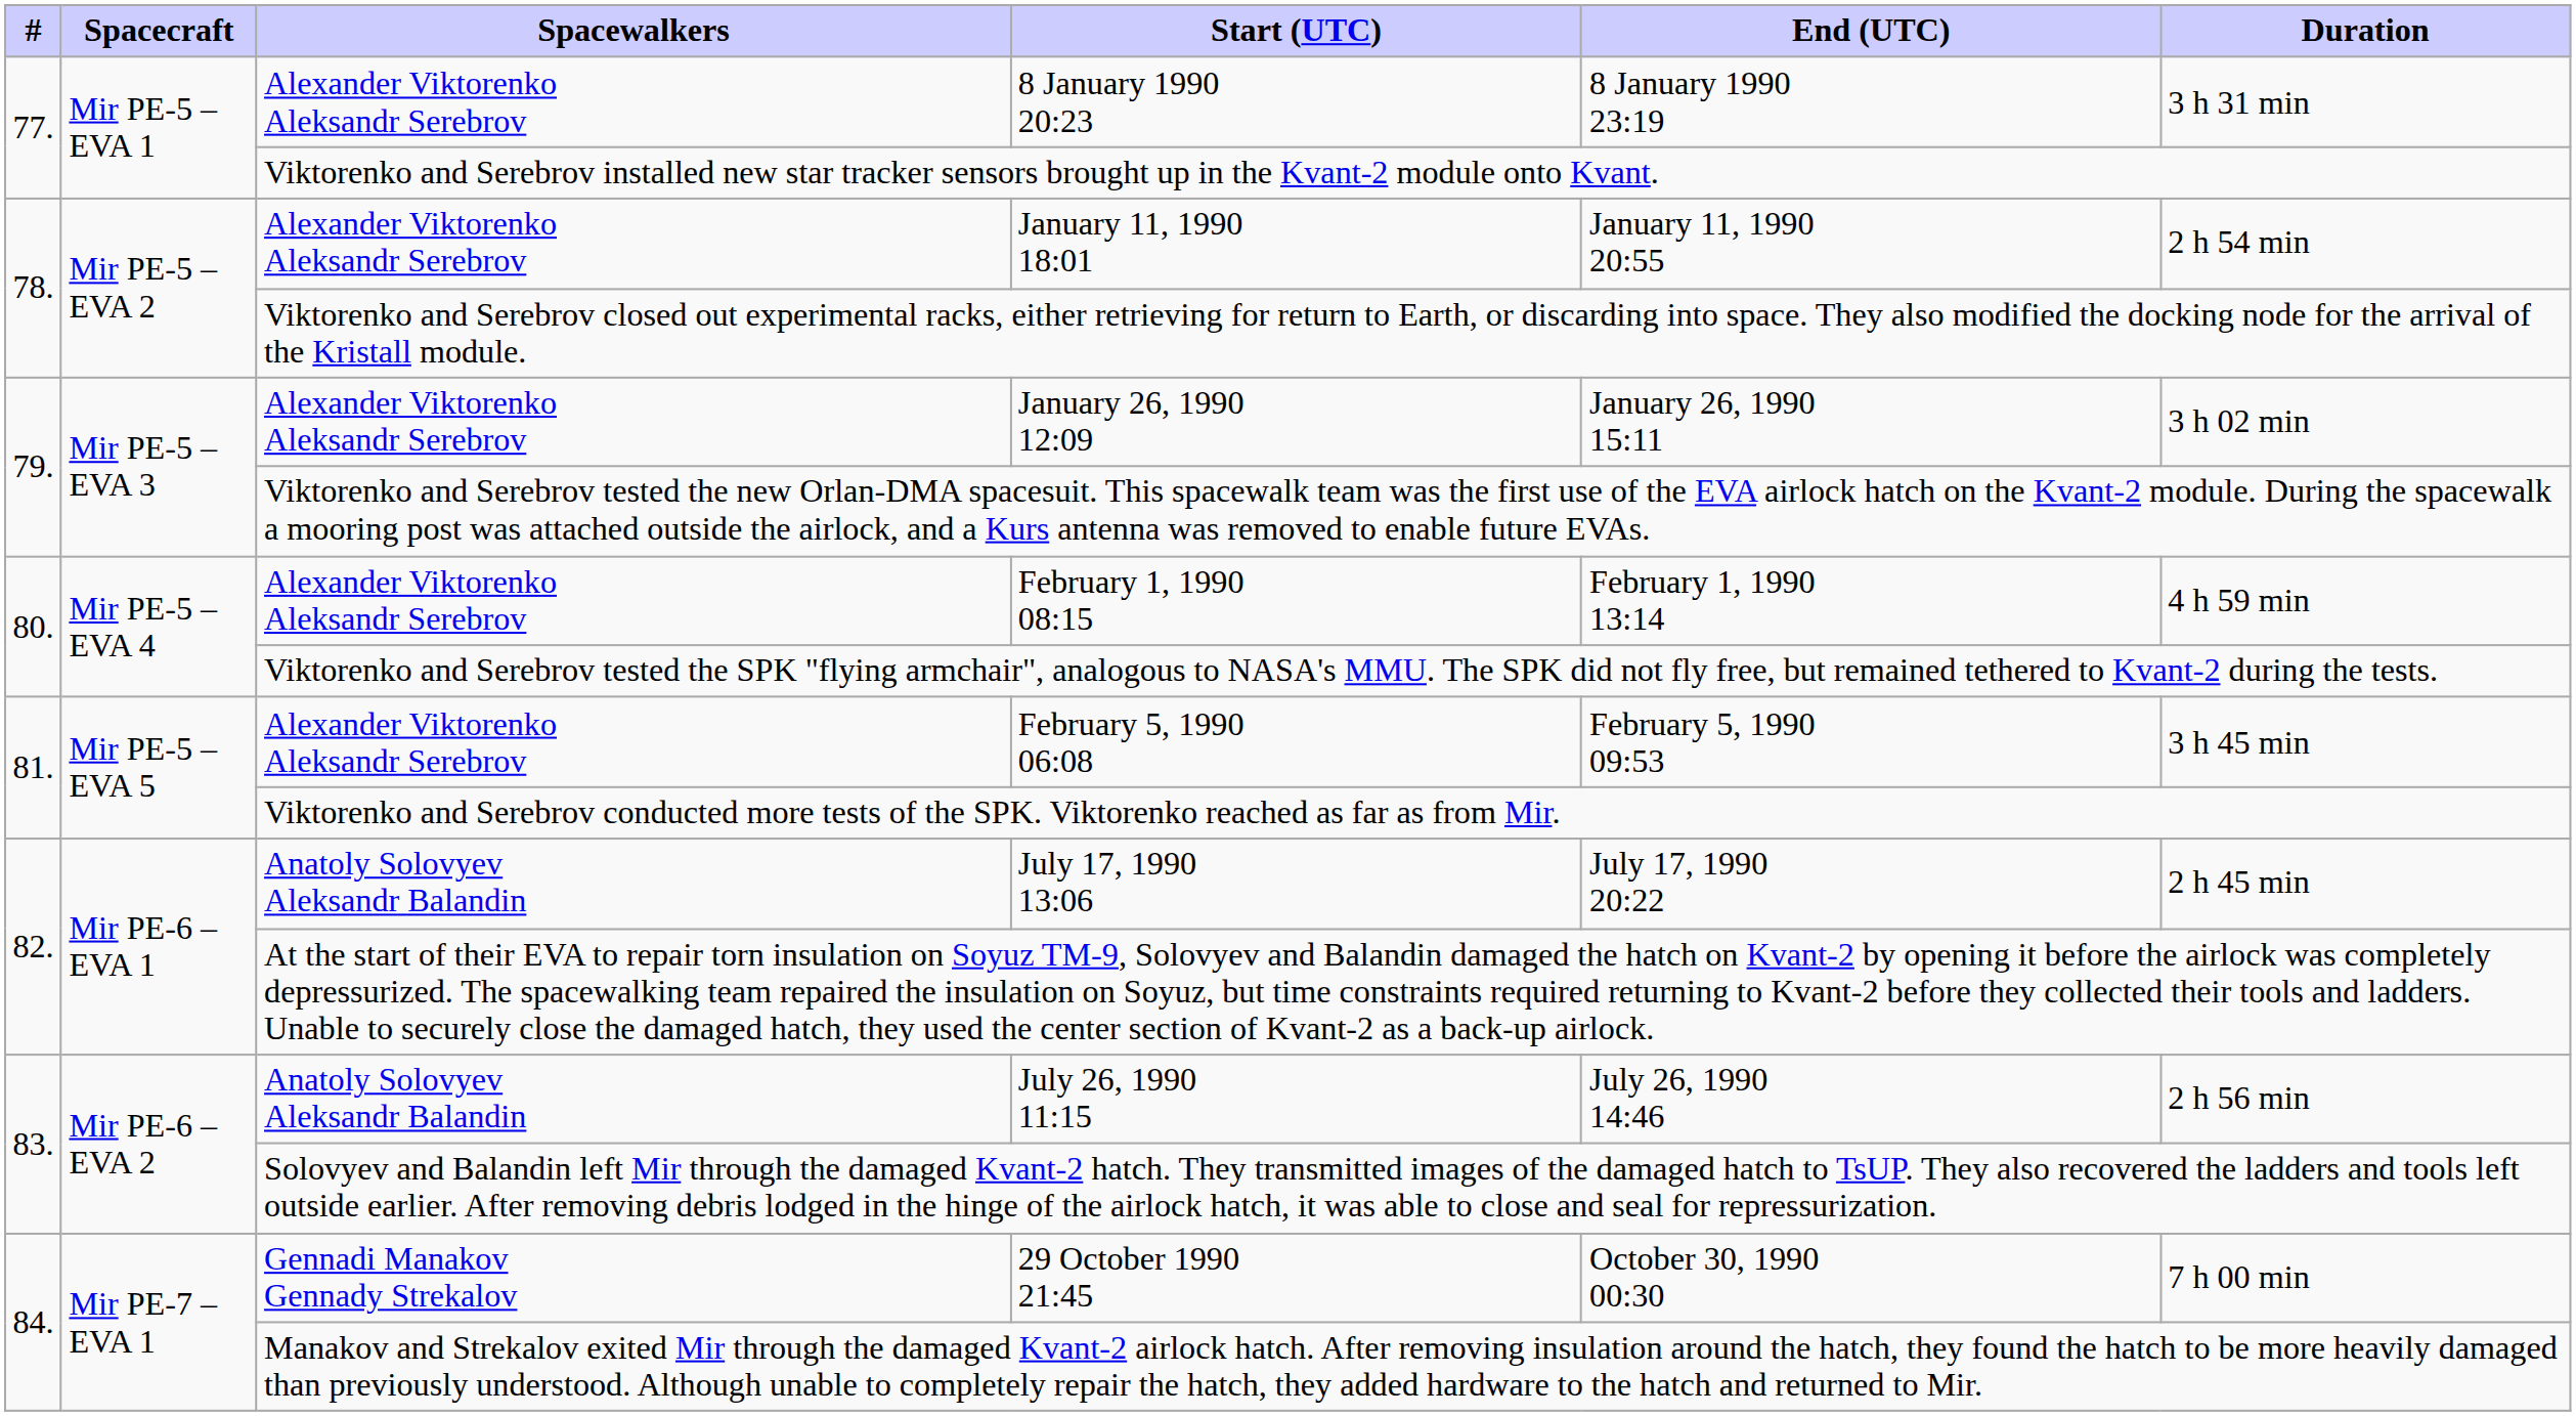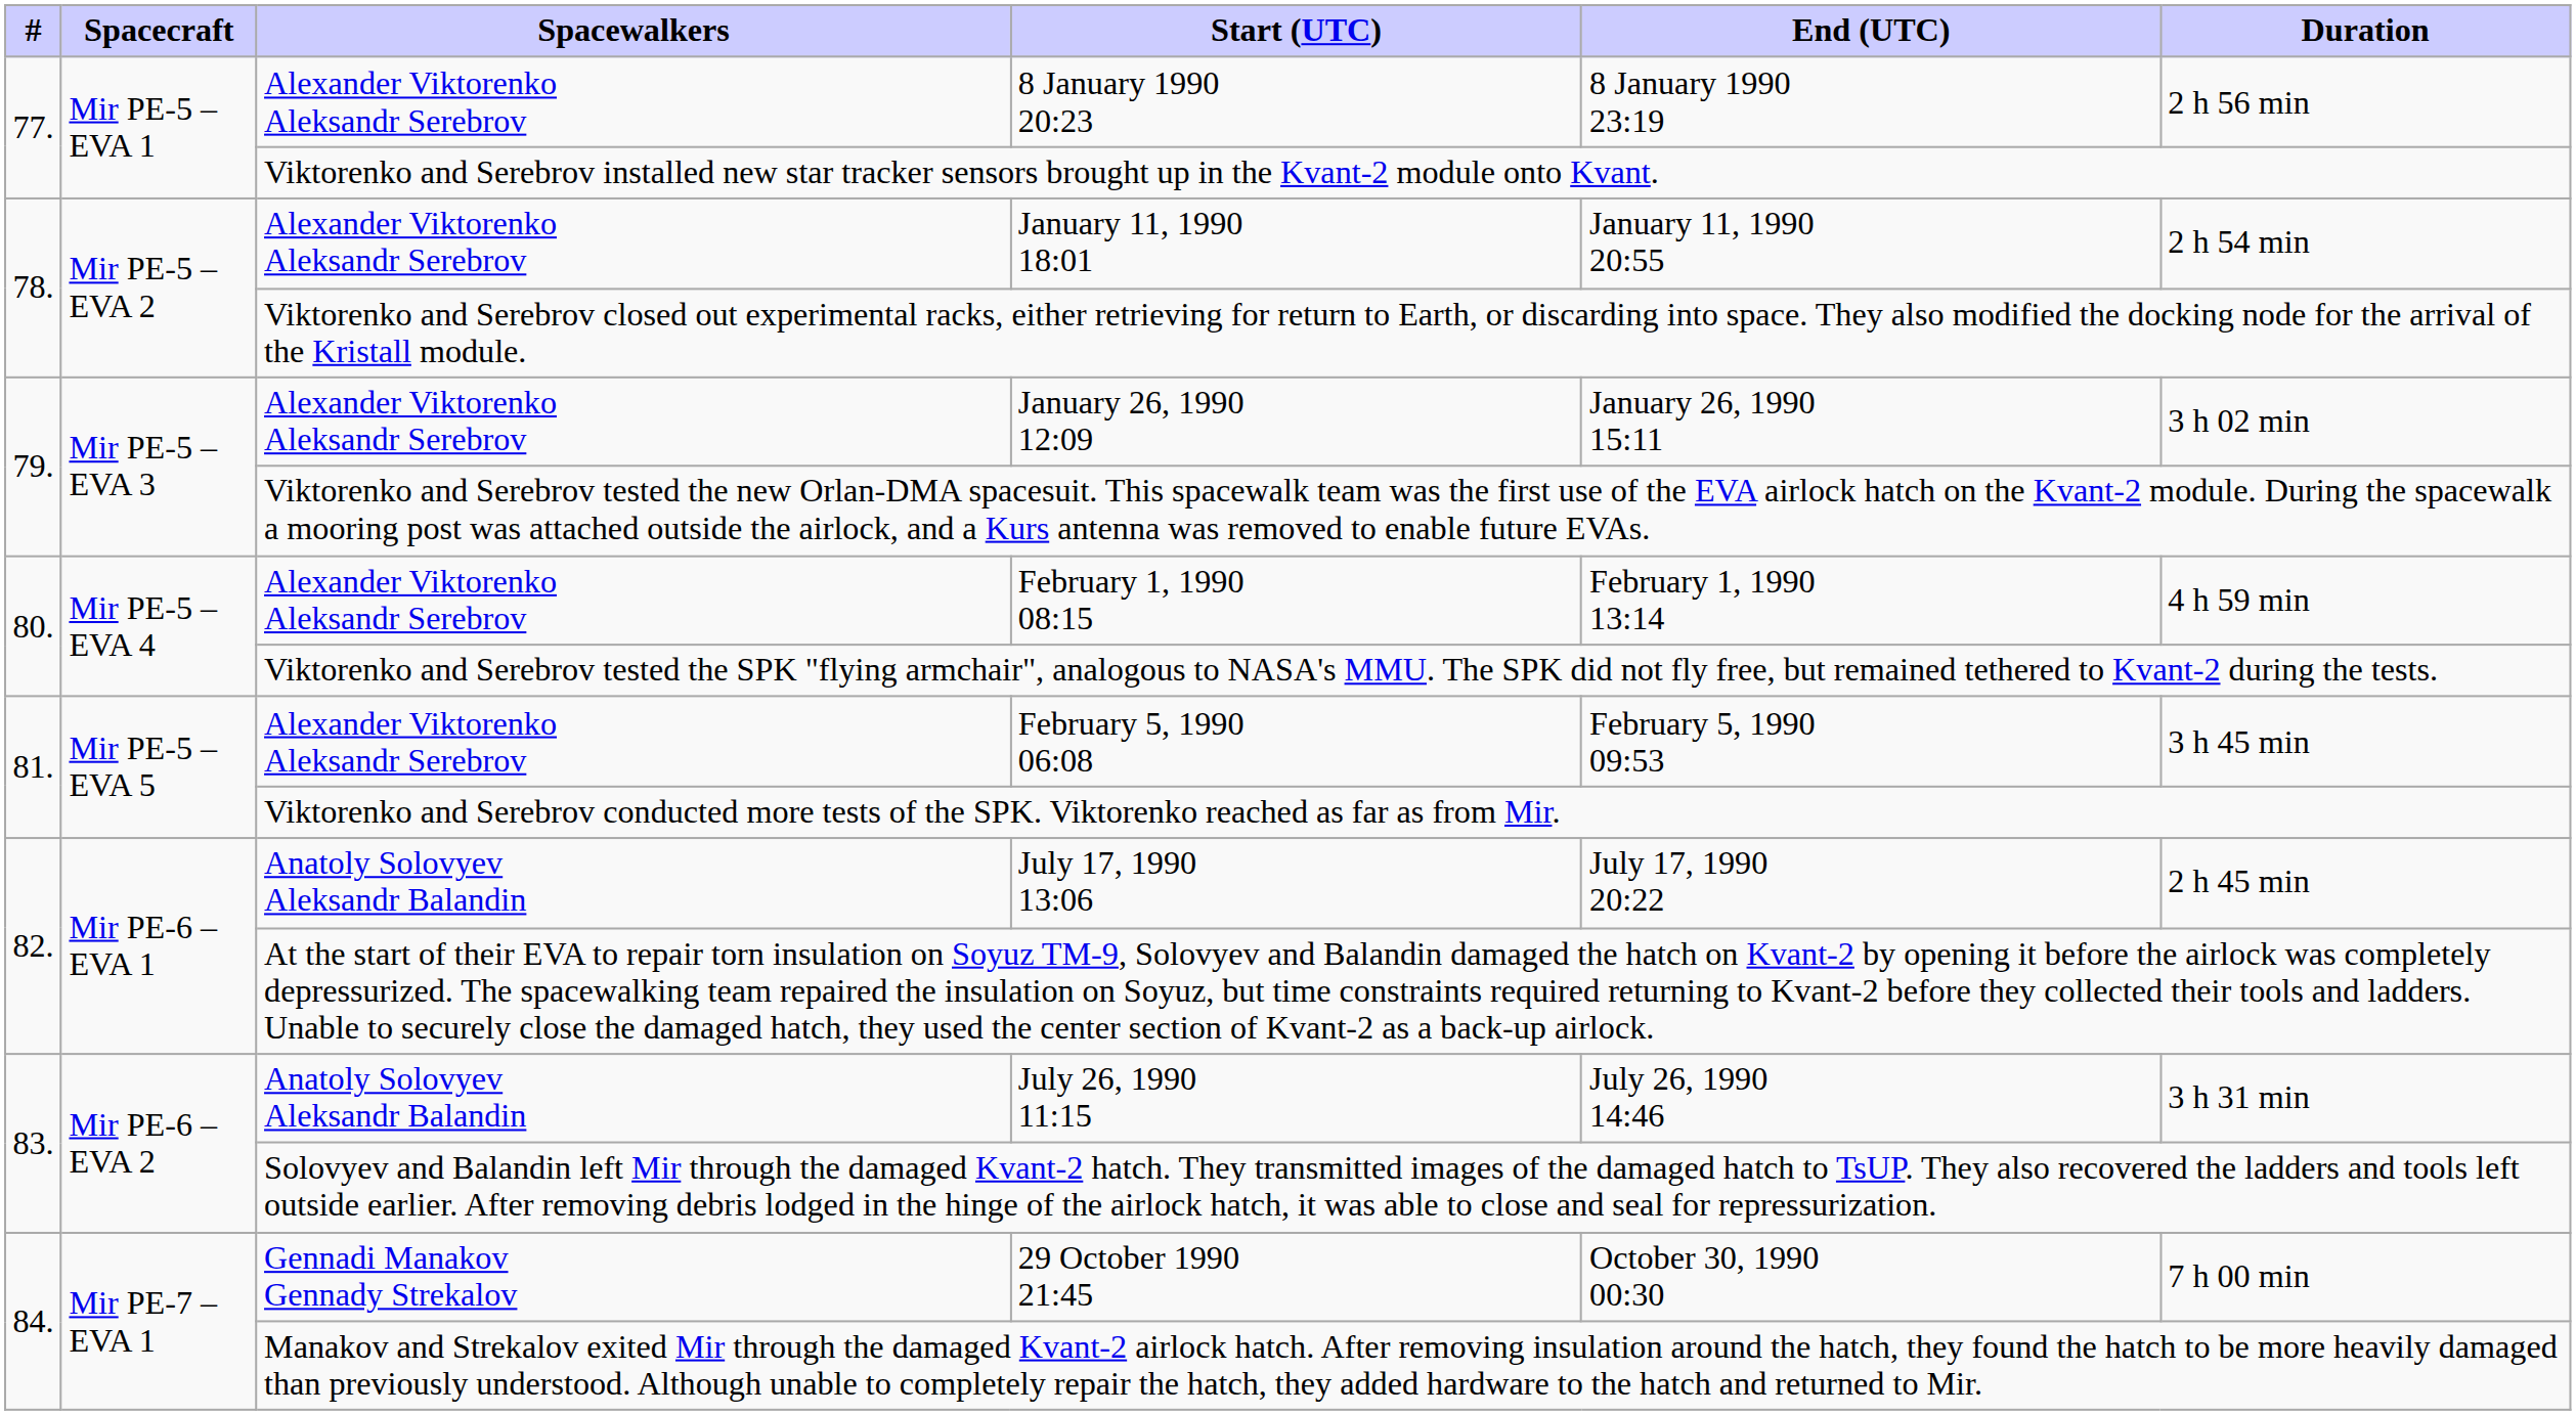8 January 1990 20:23 | Duration: 3 h 31 min -> 2 h 56 min
July 26, 1990 11:15 | Duration: 2 h 56 min -> 3 h 31 min
